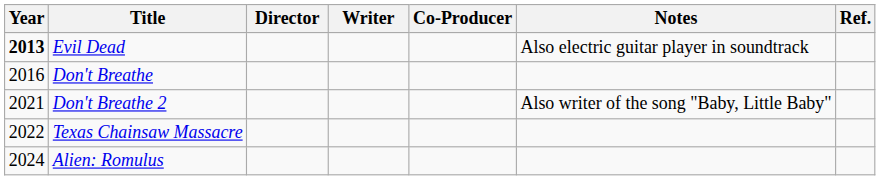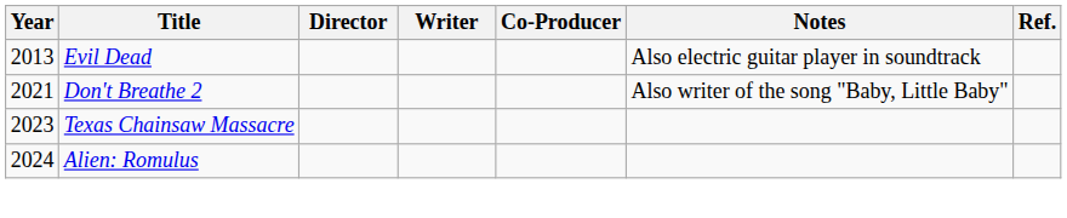Evil Dead | Year: bold -> normal
- row: 2016 | Don't Breathe
Texas Chainsaw Massacre | Year: 2022 -> 2023
